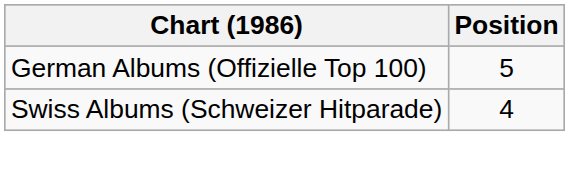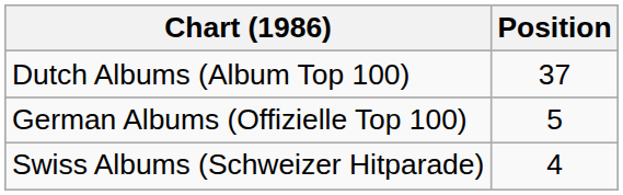+ row: Dutch Albums (Album Top 100) | 37
